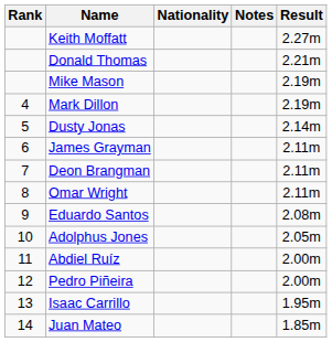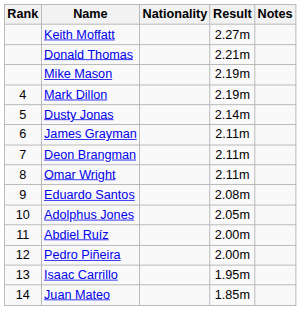columns swapped: Result <-> Notes
